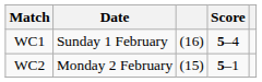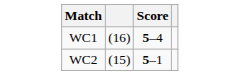- column: Date | Sunday 1 February | Monday 2 February
